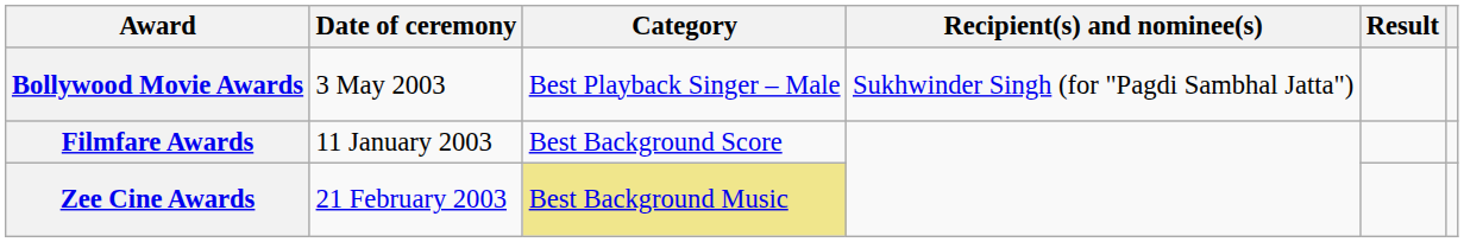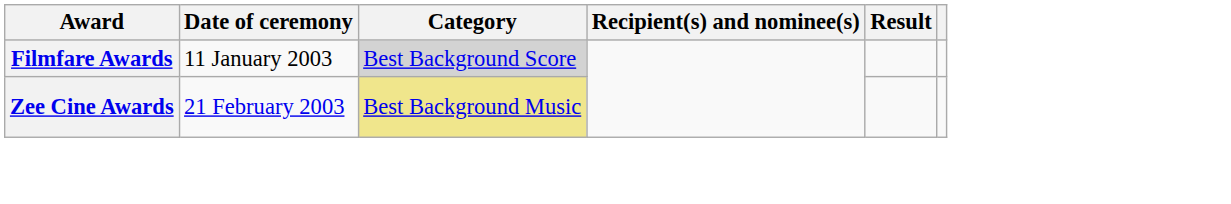- row: Bollywood Movie Awards | 3 May 2003 | Best Playback Singer – Male | Sukhwinder Singh (for "Pagdi Sambhal Jatta")
Filmfare Awards | Category: no background -> lightgrey background
